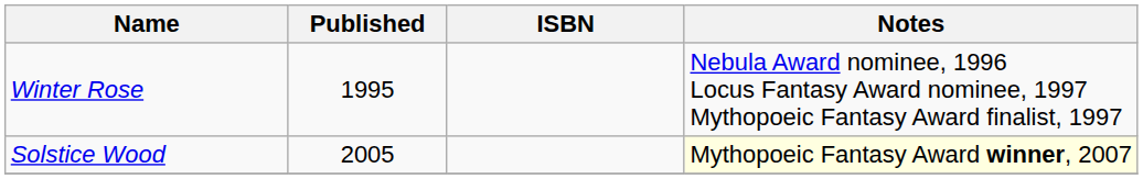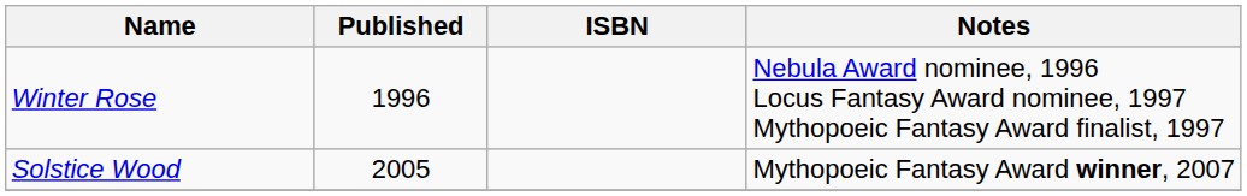Winter Rose | Published: 1995 -> 1996
Solstice Wood | Notes: lightyellow background -> no background
